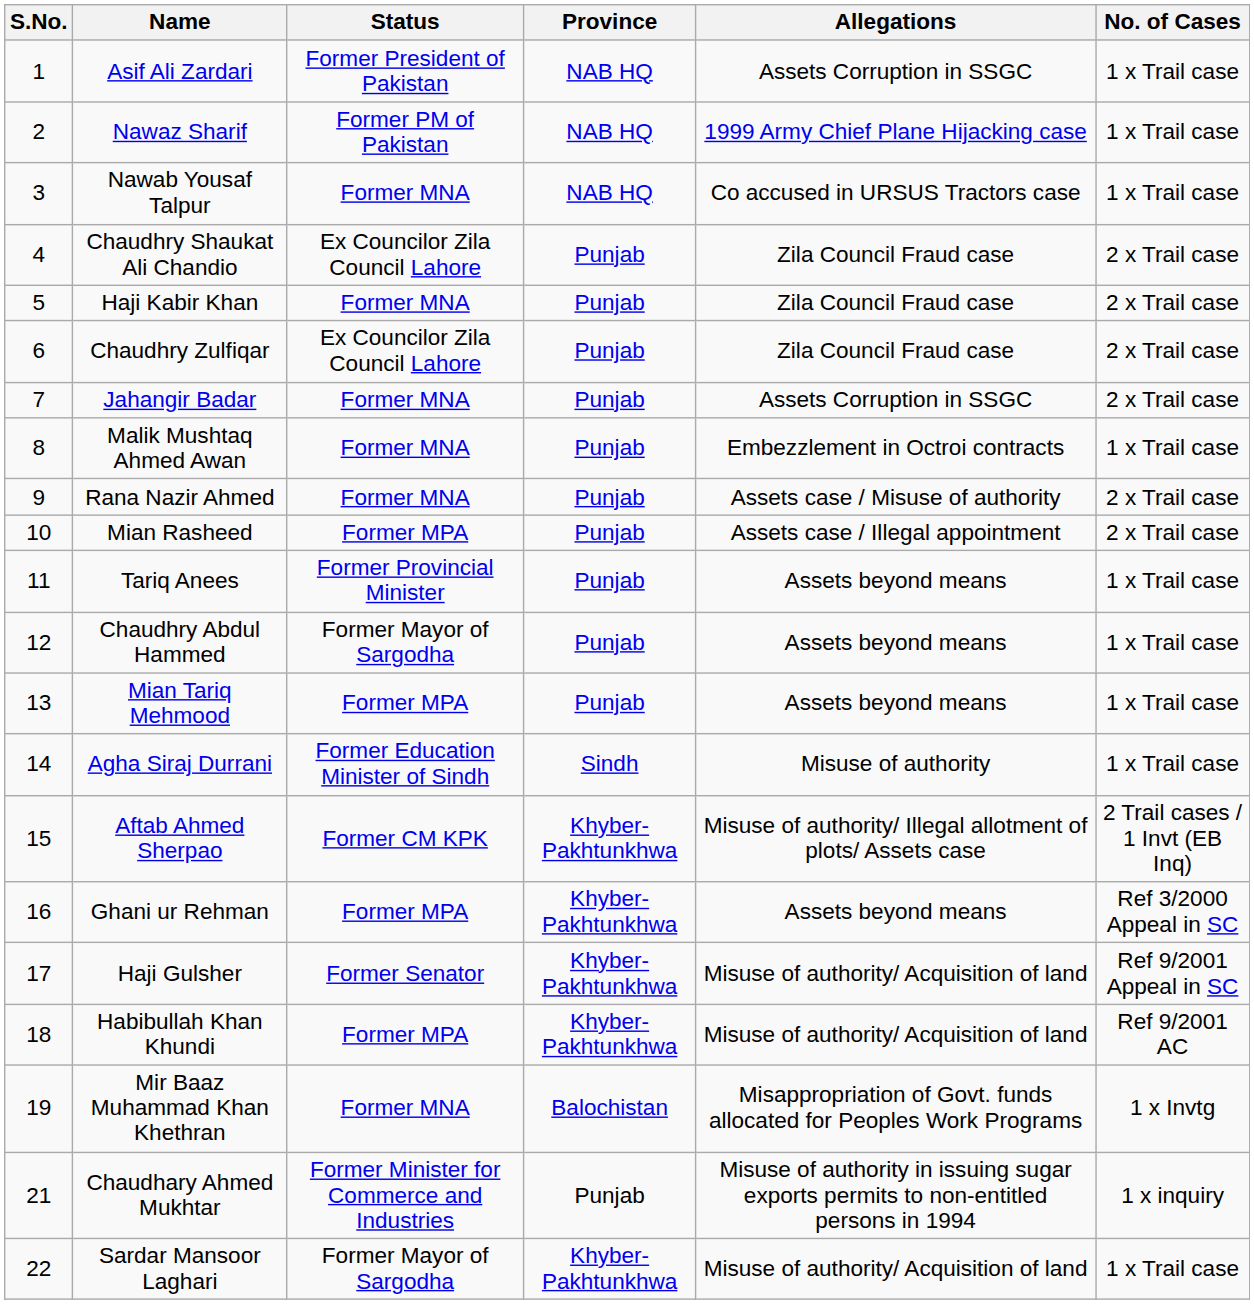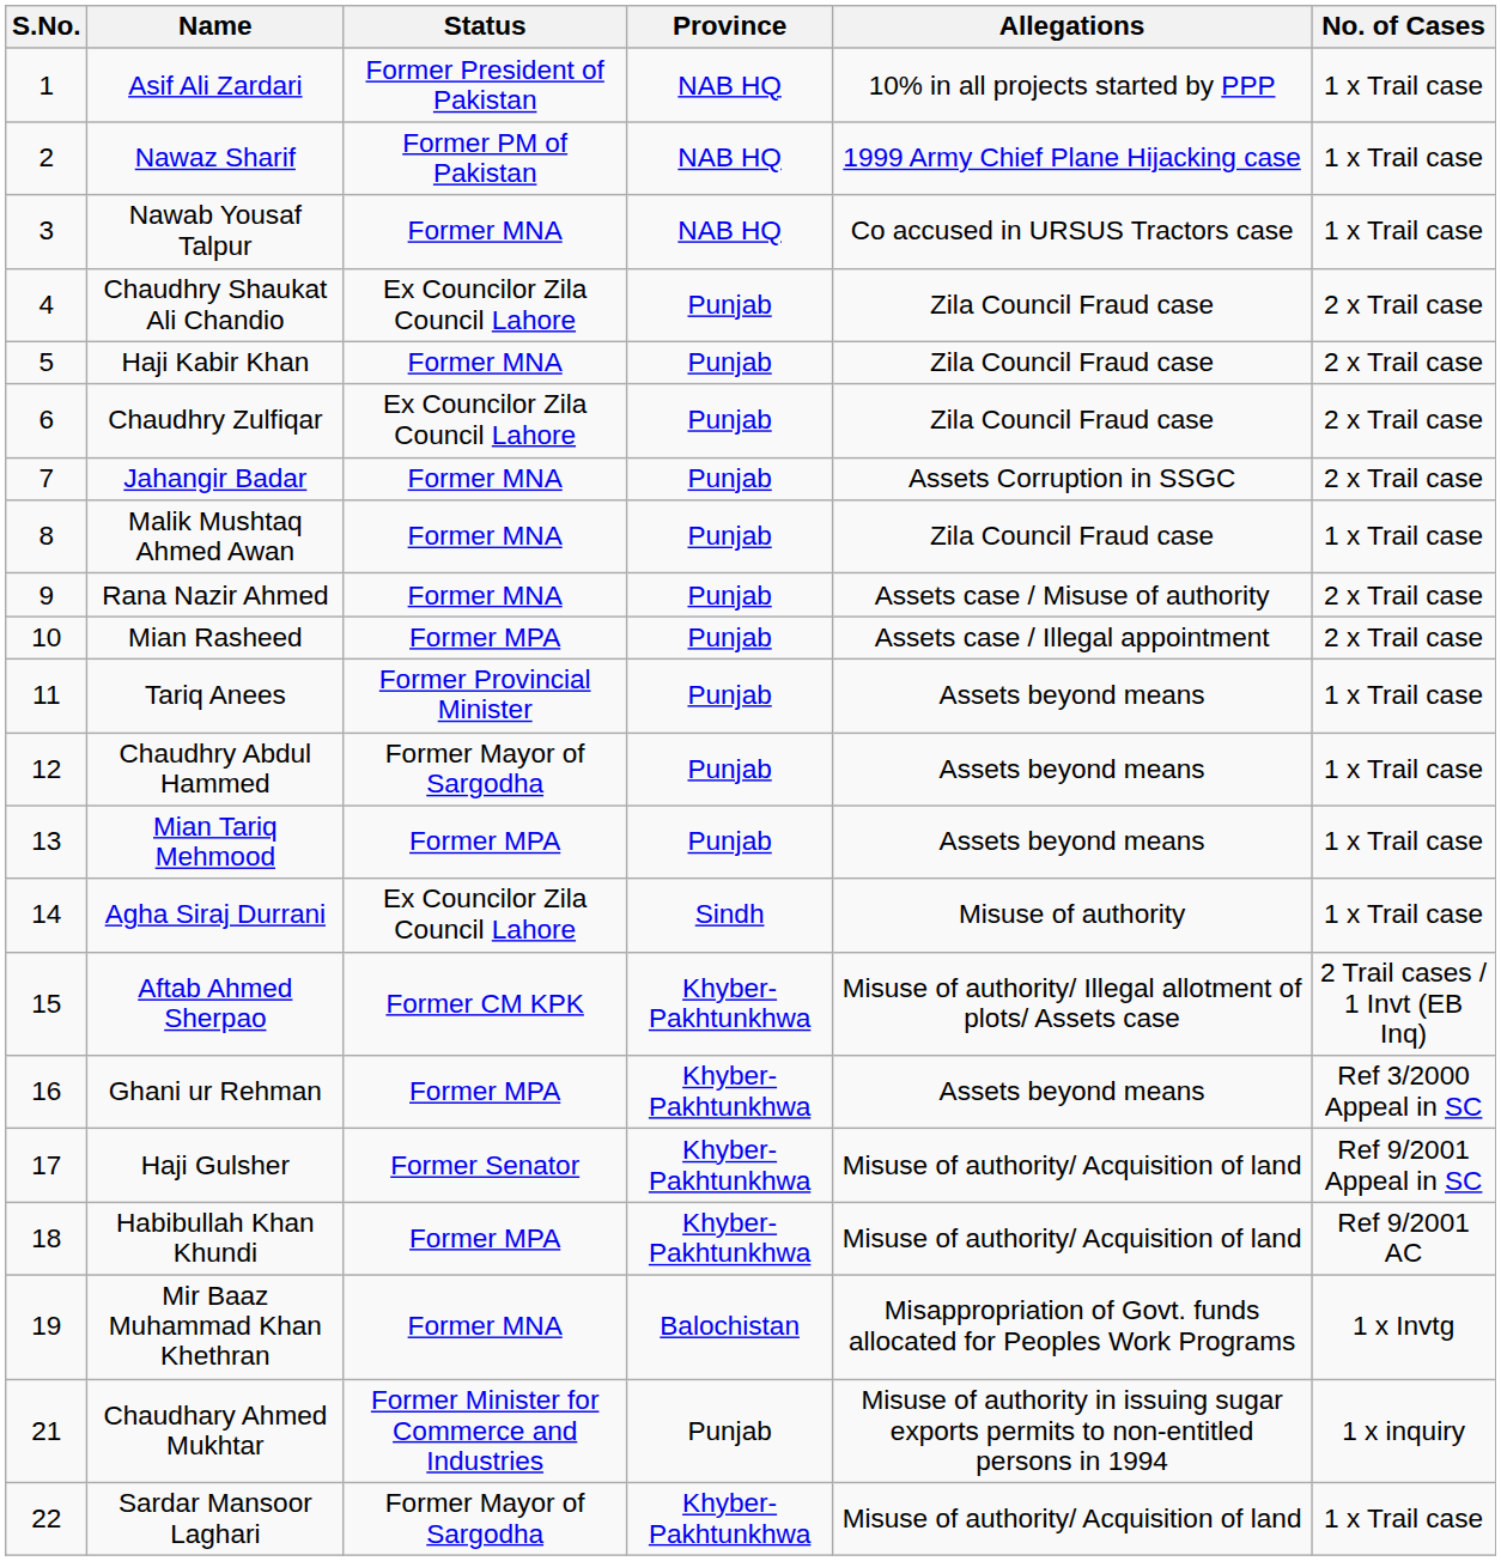Asif Ali Zardari | Allegations: Assets Corruption in SSGC -> 10% in all projects started by PPP
Malik Mushtaq Ahmed Awan | Allegations: Embezzlement in Octroi contracts -> Zila Council Fraud case
Agha Siraj Durrani | Status: Former Education Minister of Sindh -> Ex Councilor Zila Council Lahore
